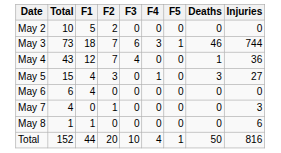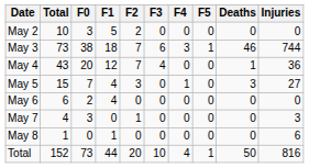+ column: F0 | 3 | 38 | 20 | 7 | 2 | 3 | 0 | 73
